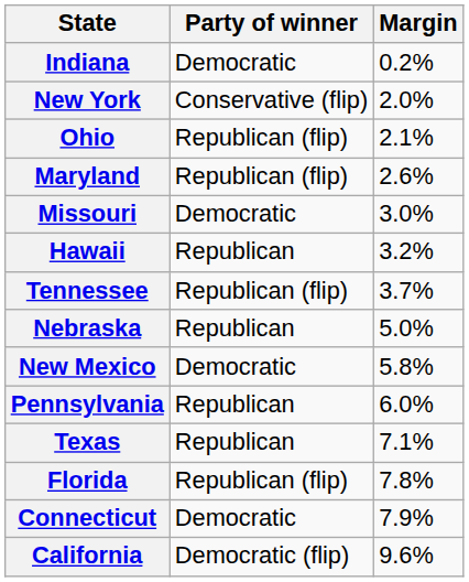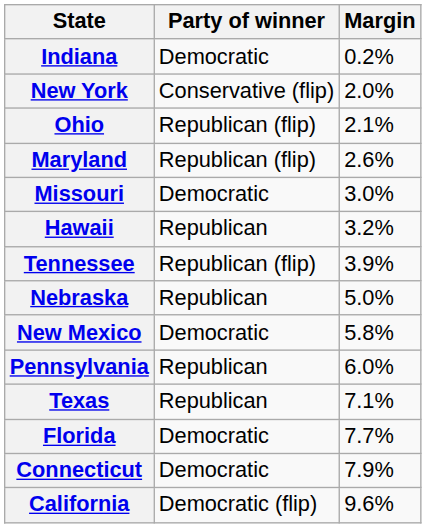Tennessee | Margin: 3.7% -> 3.9%
Florida | Party of winner: Republican (flip) -> Democratic
Florida | Margin: 7.8% -> 7.7%
